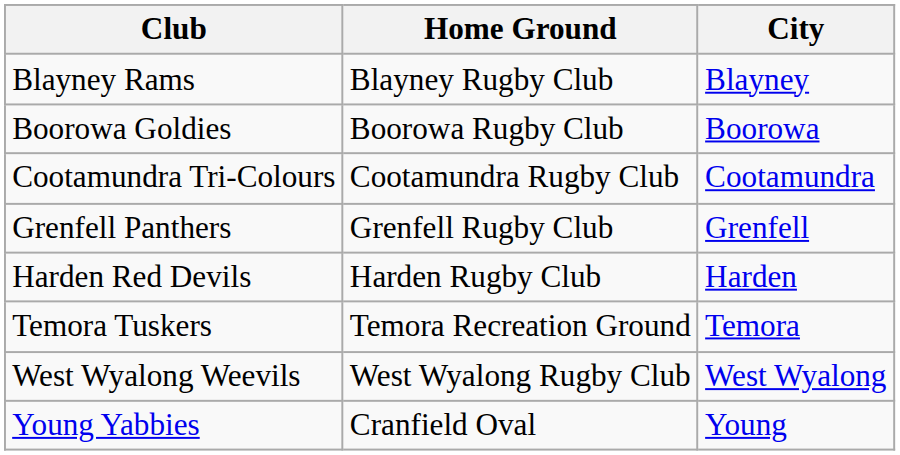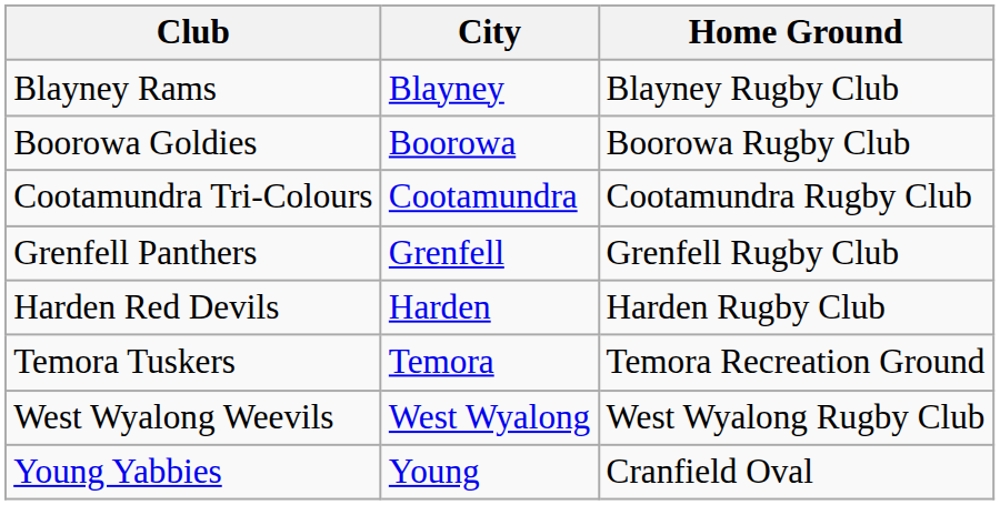columns swapped: City <-> Home Ground
